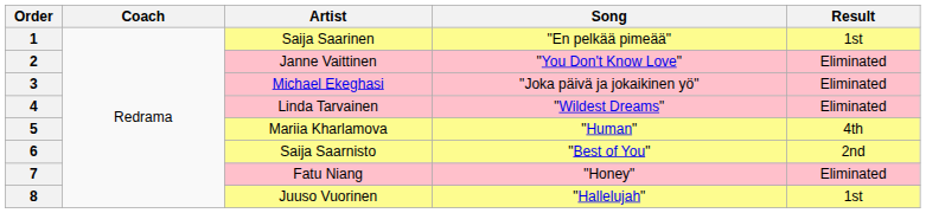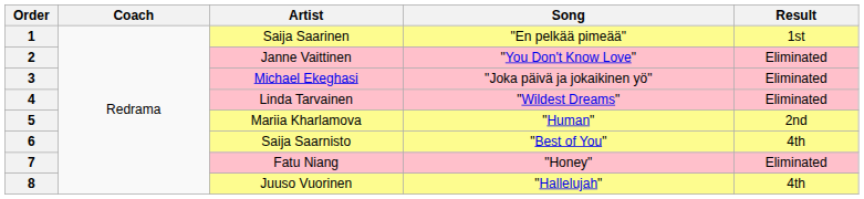5 | Result: 4th -> 2nd
6 | Result: 2nd -> 4th
8 | Result: 1st -> 4th
